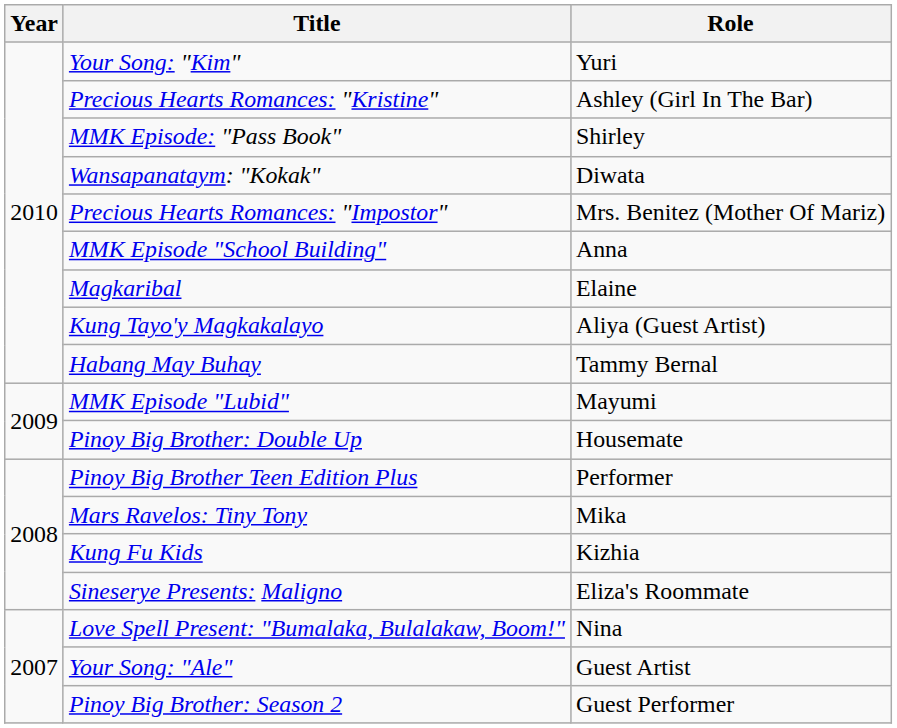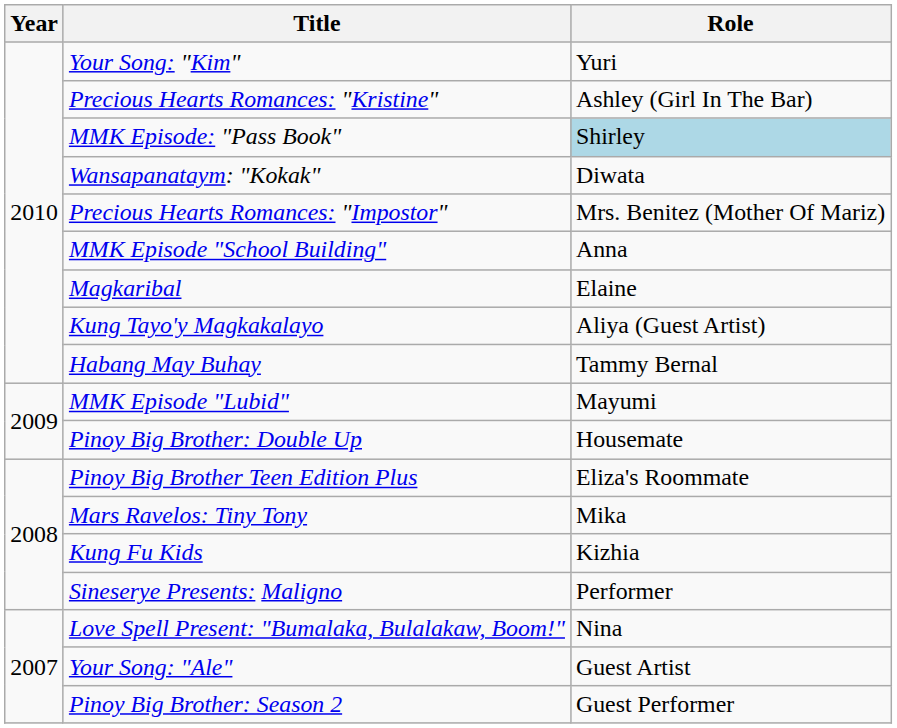MMK Episode: "Pass Book" | Role: no background -> lightblue background
Pinoy Big Brother Teen Edition Plus | Role: Performer -> Eliza's Roommate
Sineserye Presents: Maligno | Role: Eliza's Roommate -> Performer
